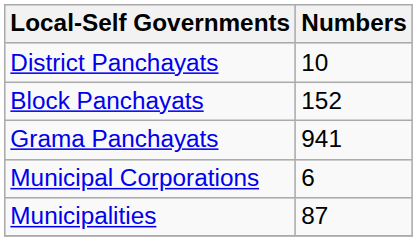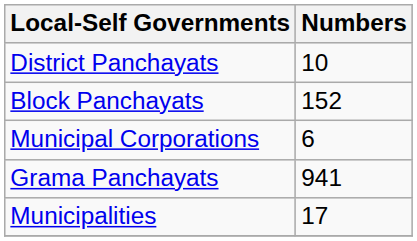rows swapped: Grama Panchayats <-> Municipal Corporations
Municipalities | Numbers: 87 -> 17
